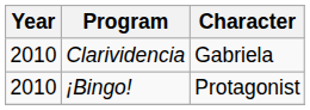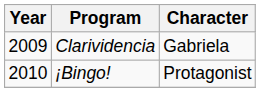Clarividencia | Year: 2010 -> 2009
